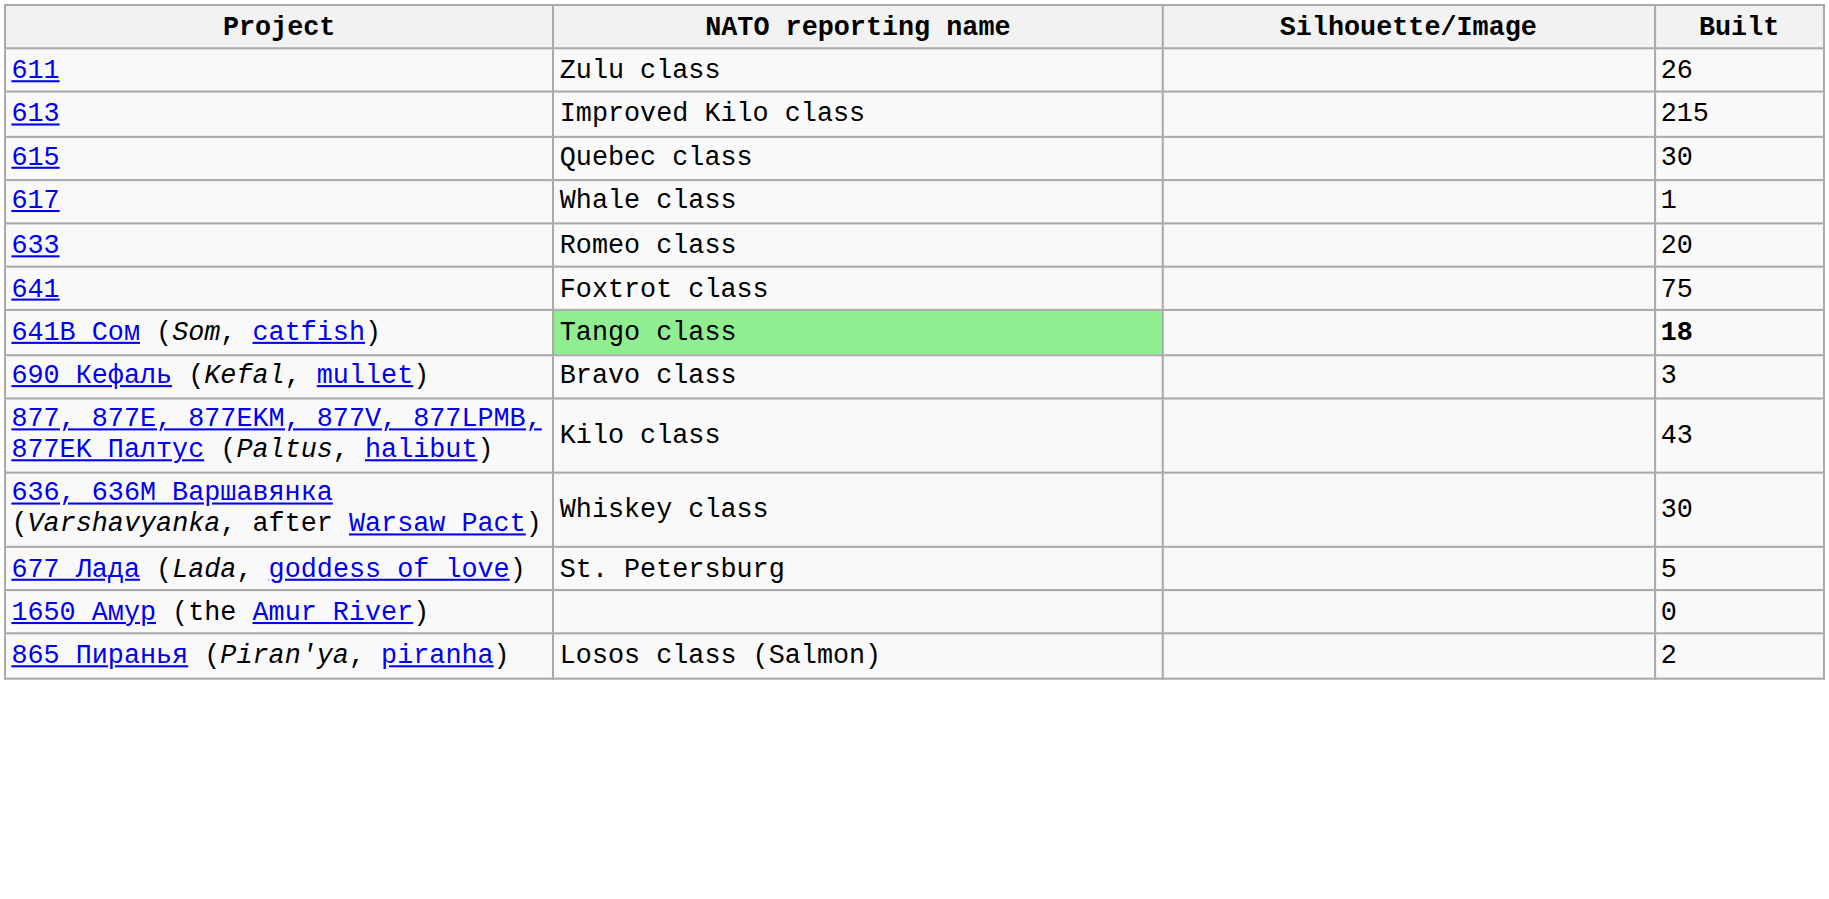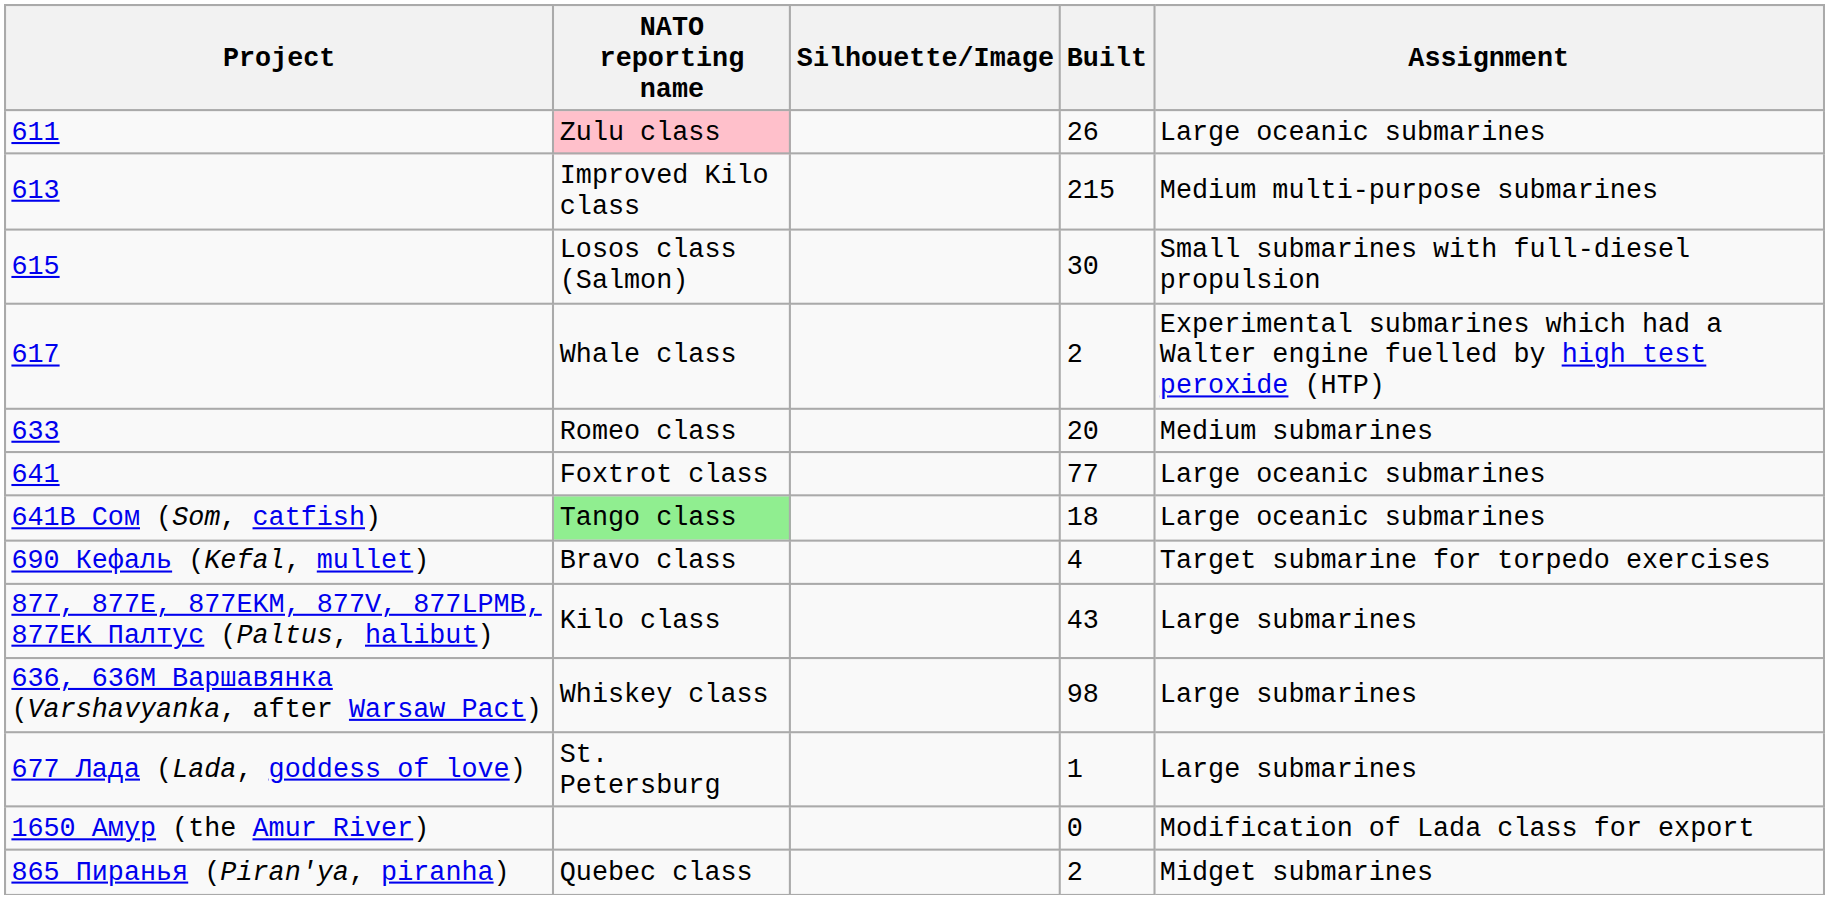+ column: Assignment | Large oceanic submarines | Medium multi-purpose submarines | Small submarines with full-diesel propulsion | Experimental submarines which had a Walter engine fuelled by high test peroxide (HTP) | Medium submarines | Large oceanic submarines | Large oceanic submarines | Target submarine for torpedo exercises | Large submarines | Large submarines | Large submarines | Modification of Lada class for export | Midget submarines
611 | NATO reporting name: no background -> pink background
615 | NATO reporting name: Quebec class -> Losos class (Salmon)
617 | Built: 1 -> 2
641 | Built: 75 -> 77
641B Cом (Som, catfish) | Built: bold -> normal
690 Кефаль (Kefal, mullet) | Built: 3 -> 4
636, 636М Варшавянка (Varshavyanka, after Warsaw Pact) | Built: 30 -> 98
677 Лада (Lada, goddess of love) | Built: 5 -> 1
865 Пиранья (Piran'ya, piranha) | NATO reporting name: Losos class (Salmon) -> Quebec class
